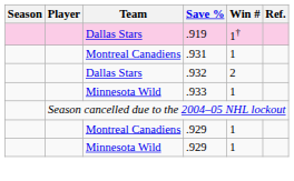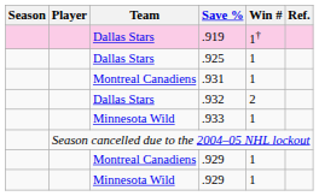+ row: Dallas Stars | .925 | 1
